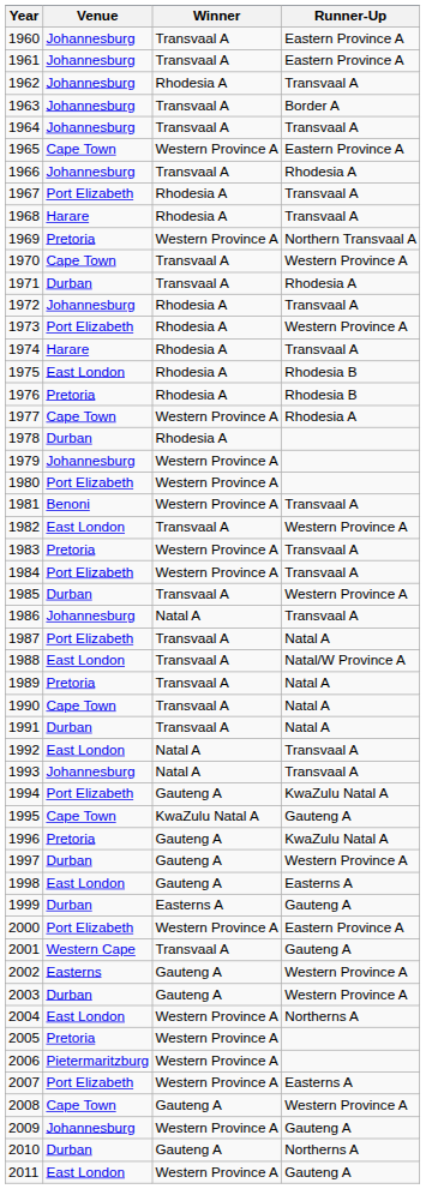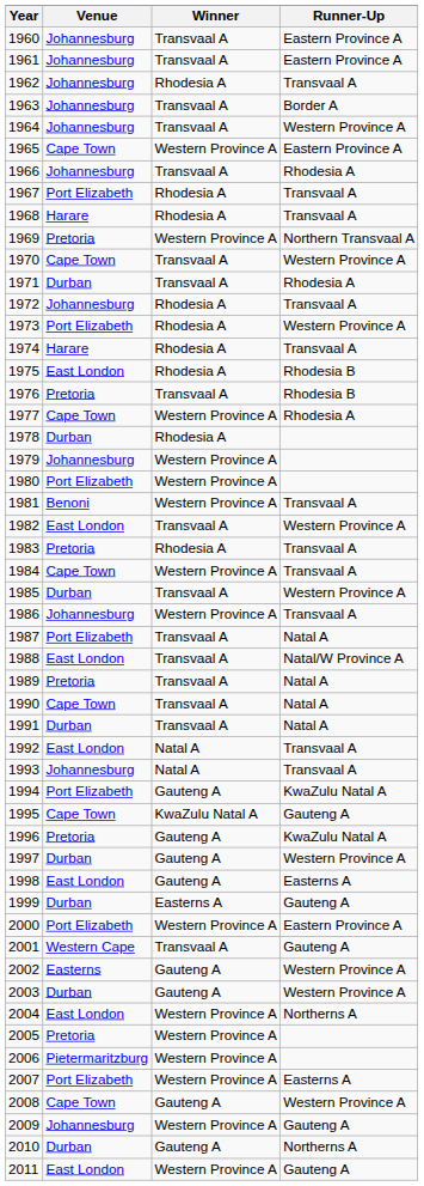1964 | Runner-Up: Transvaal A -> Western Province A
1976 | Winner: Rhodesia A -> Transvaal A
1983 | Winner: Western Province A -> Rhodesia A
1984 | Venue: Port Elizabeth -> Cape Town
1986 | Winner: Natal A -> Western Province A
